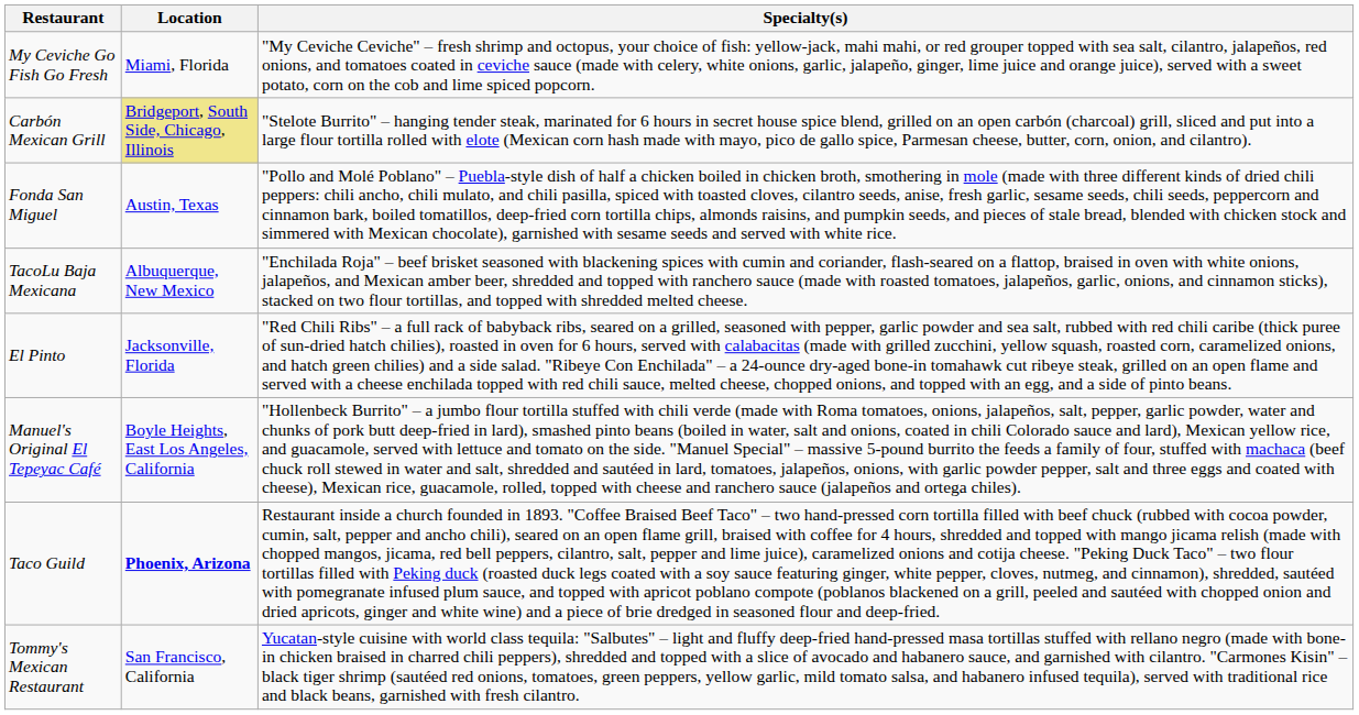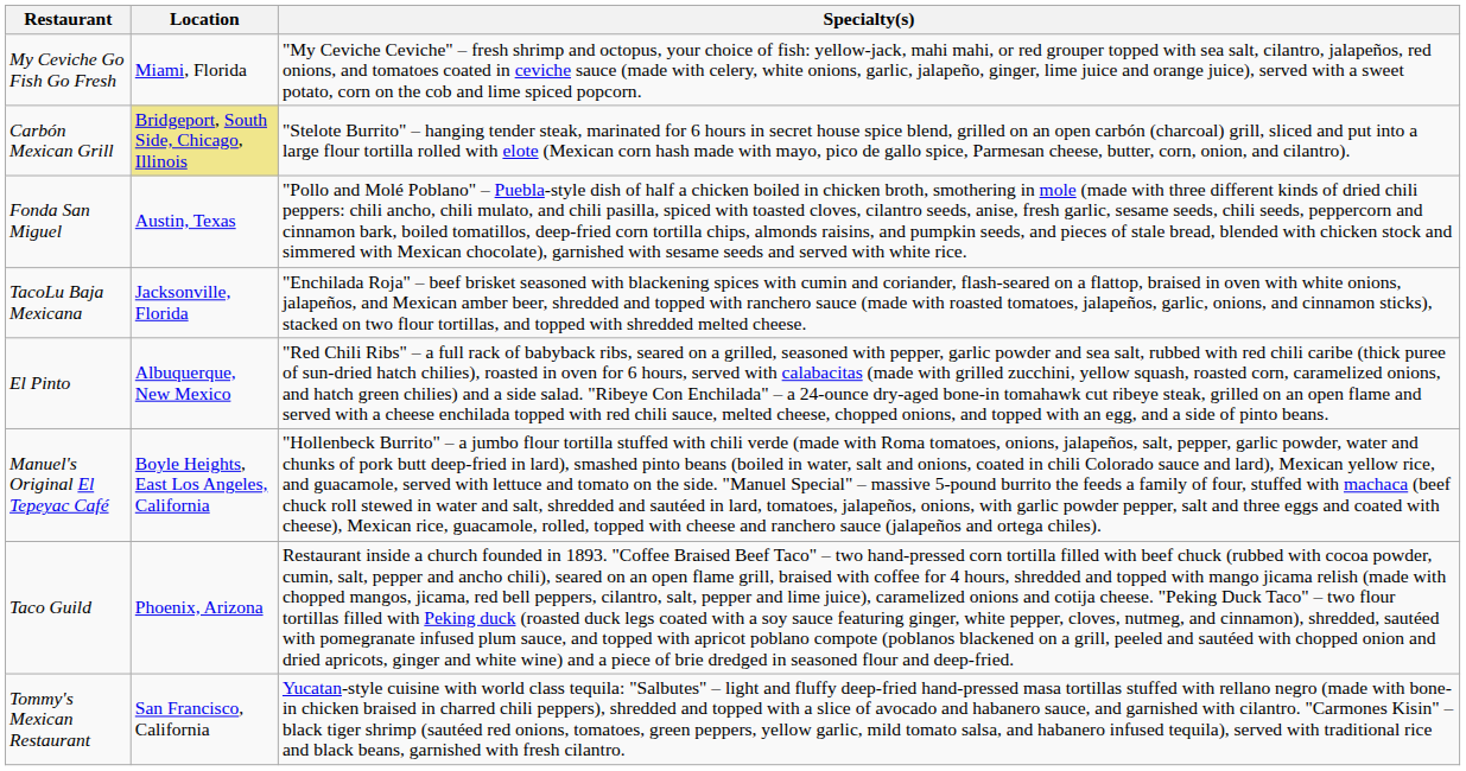TacoLu Baja Mexicana | Location: Albuquerque, New Mexico -> Jacksonville, Florida
El Pinto | Location: Jacksonville, Florida -> Albuquerque, New Mexico
Taco Guild | Location: bold -> normal
